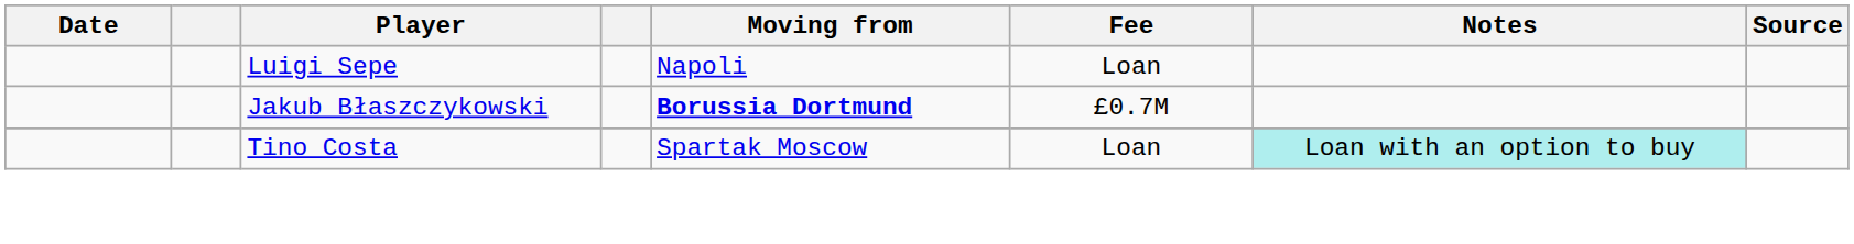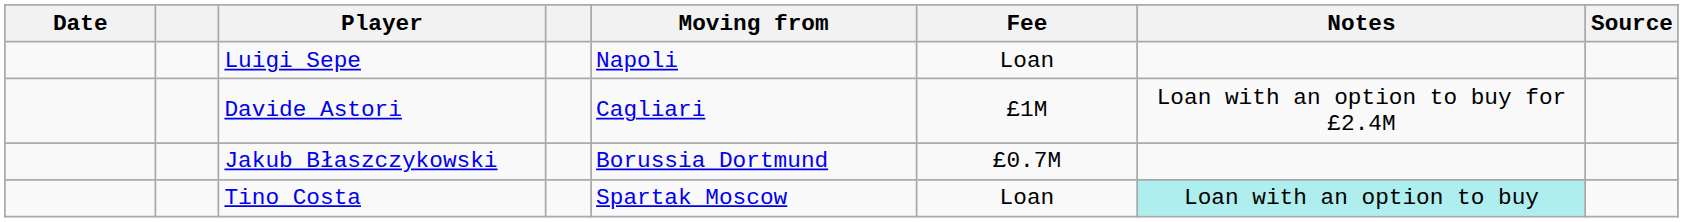+ row: Davide Astori | Cagliari | £1M | Loan with an option to buy for £2.4M
Jakub Błaszczykowski | Moving from: bold -> normal
